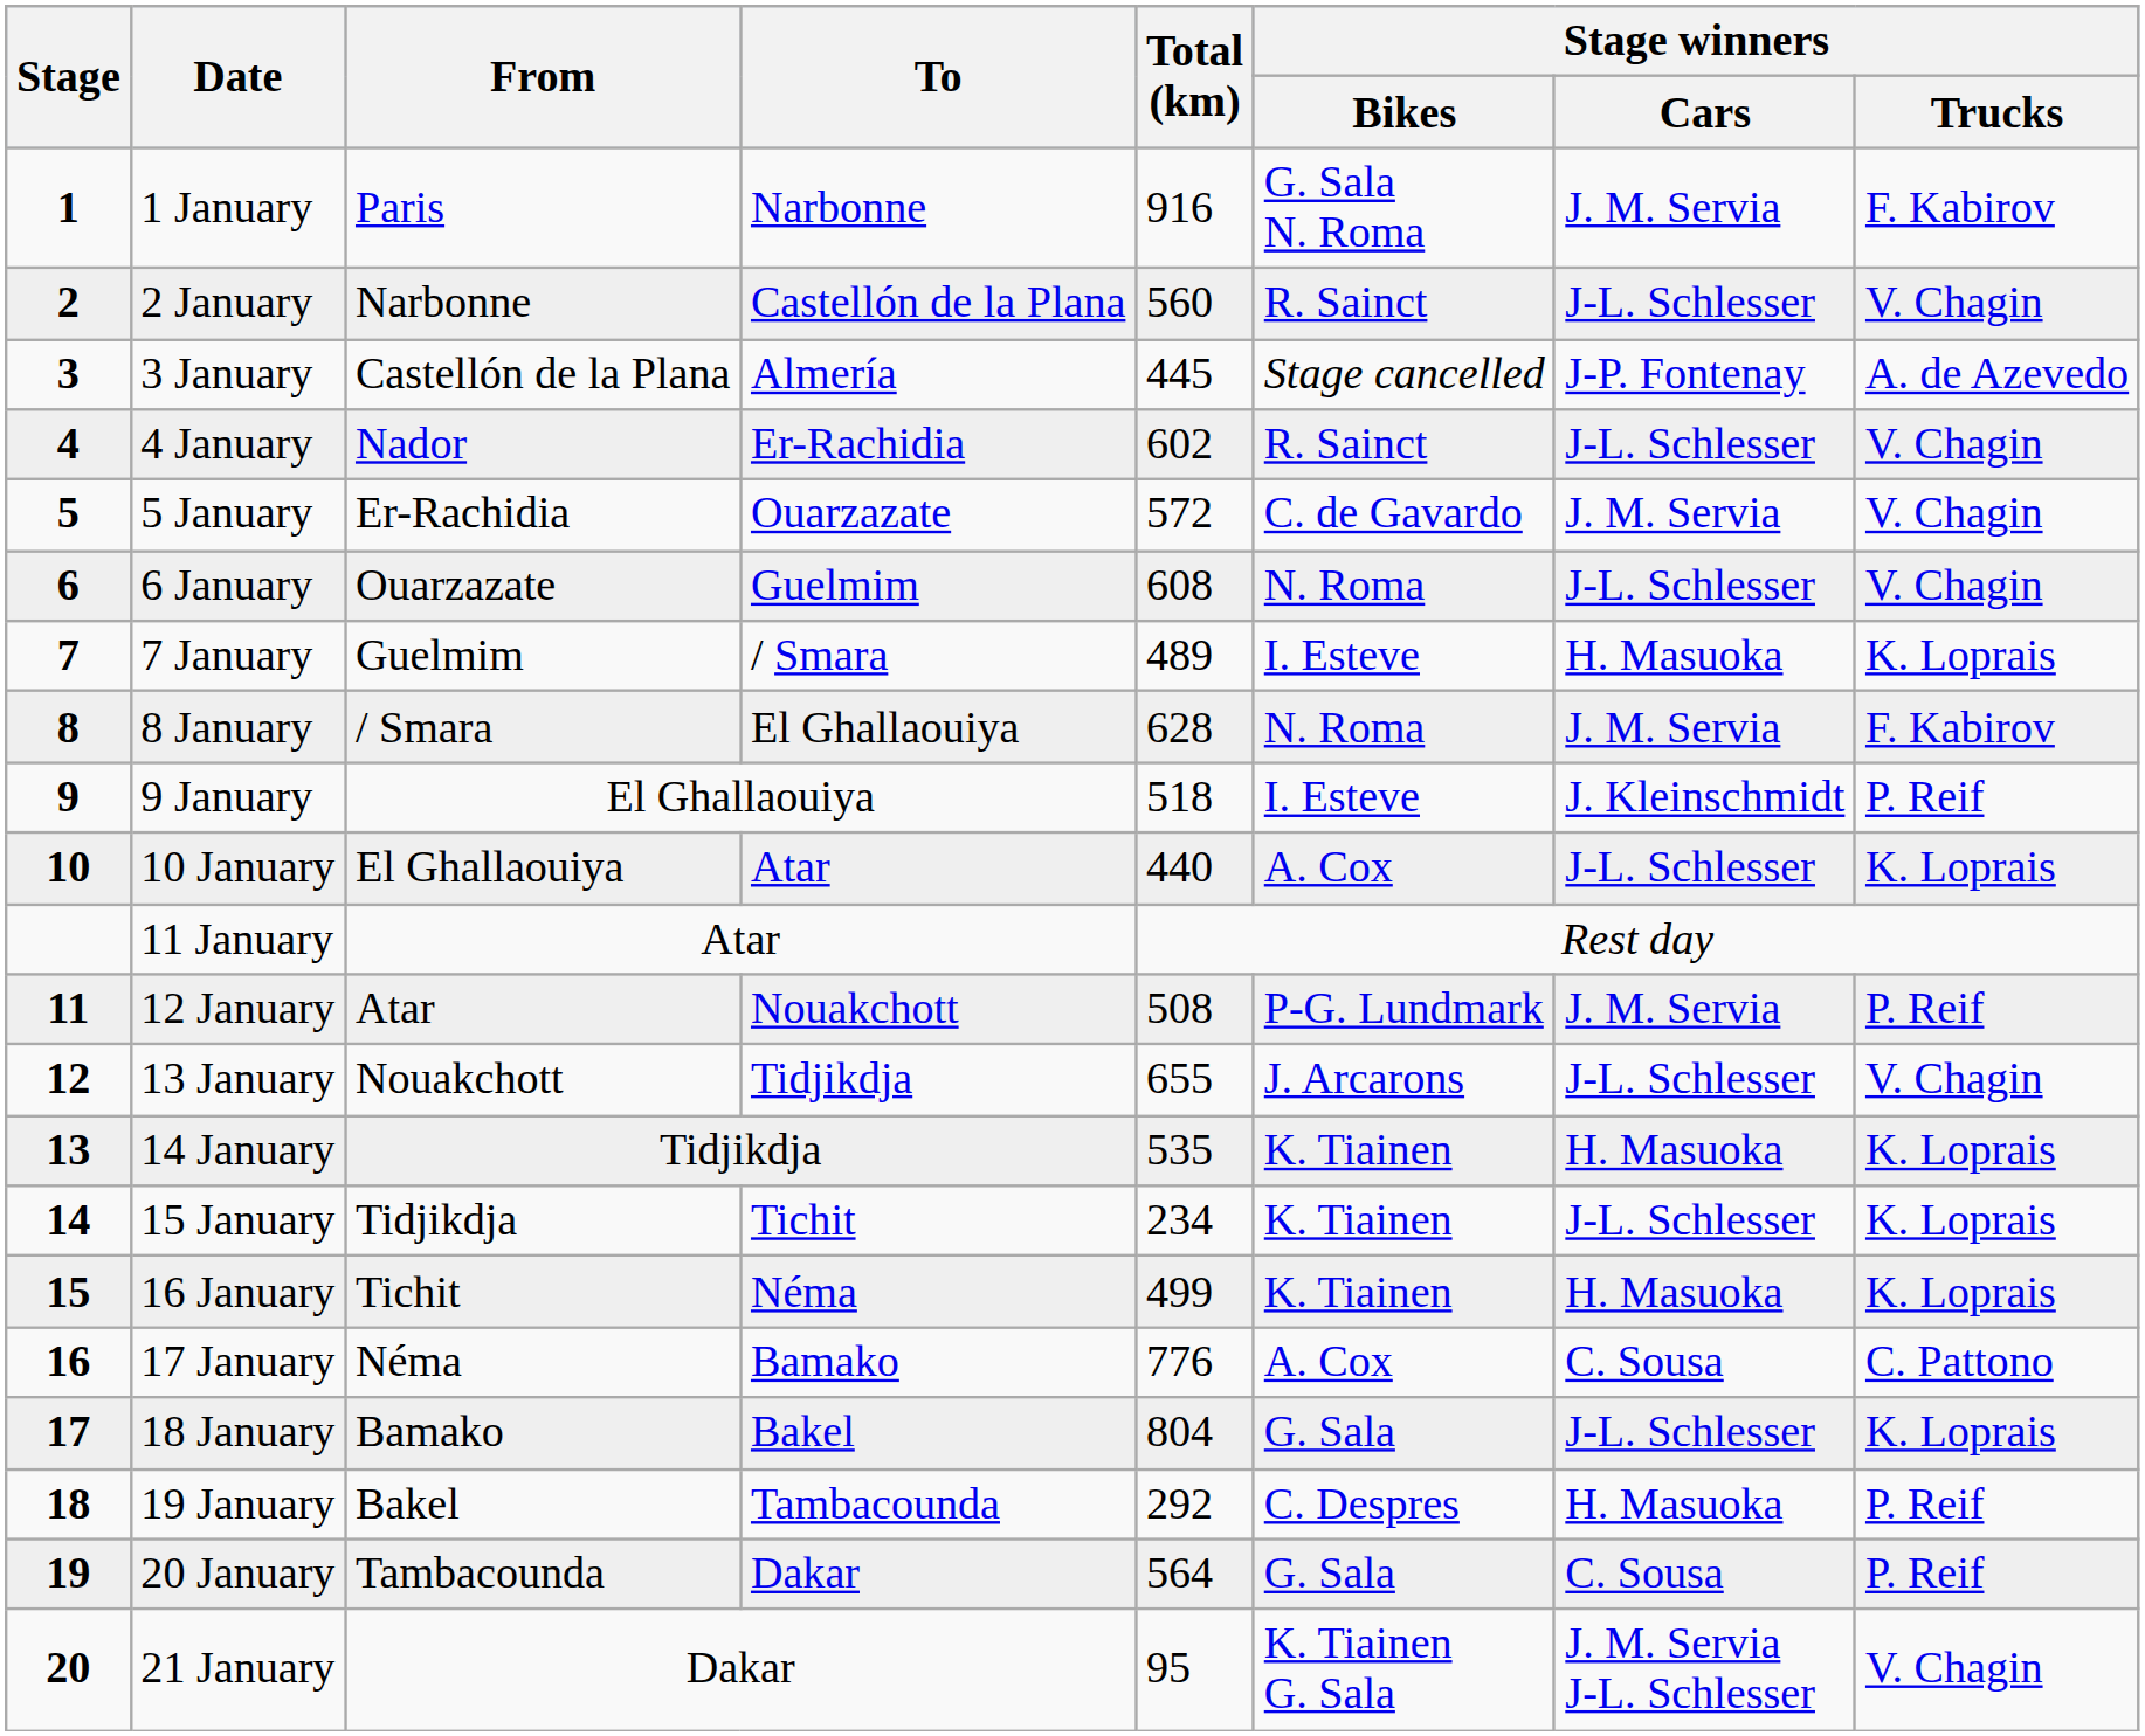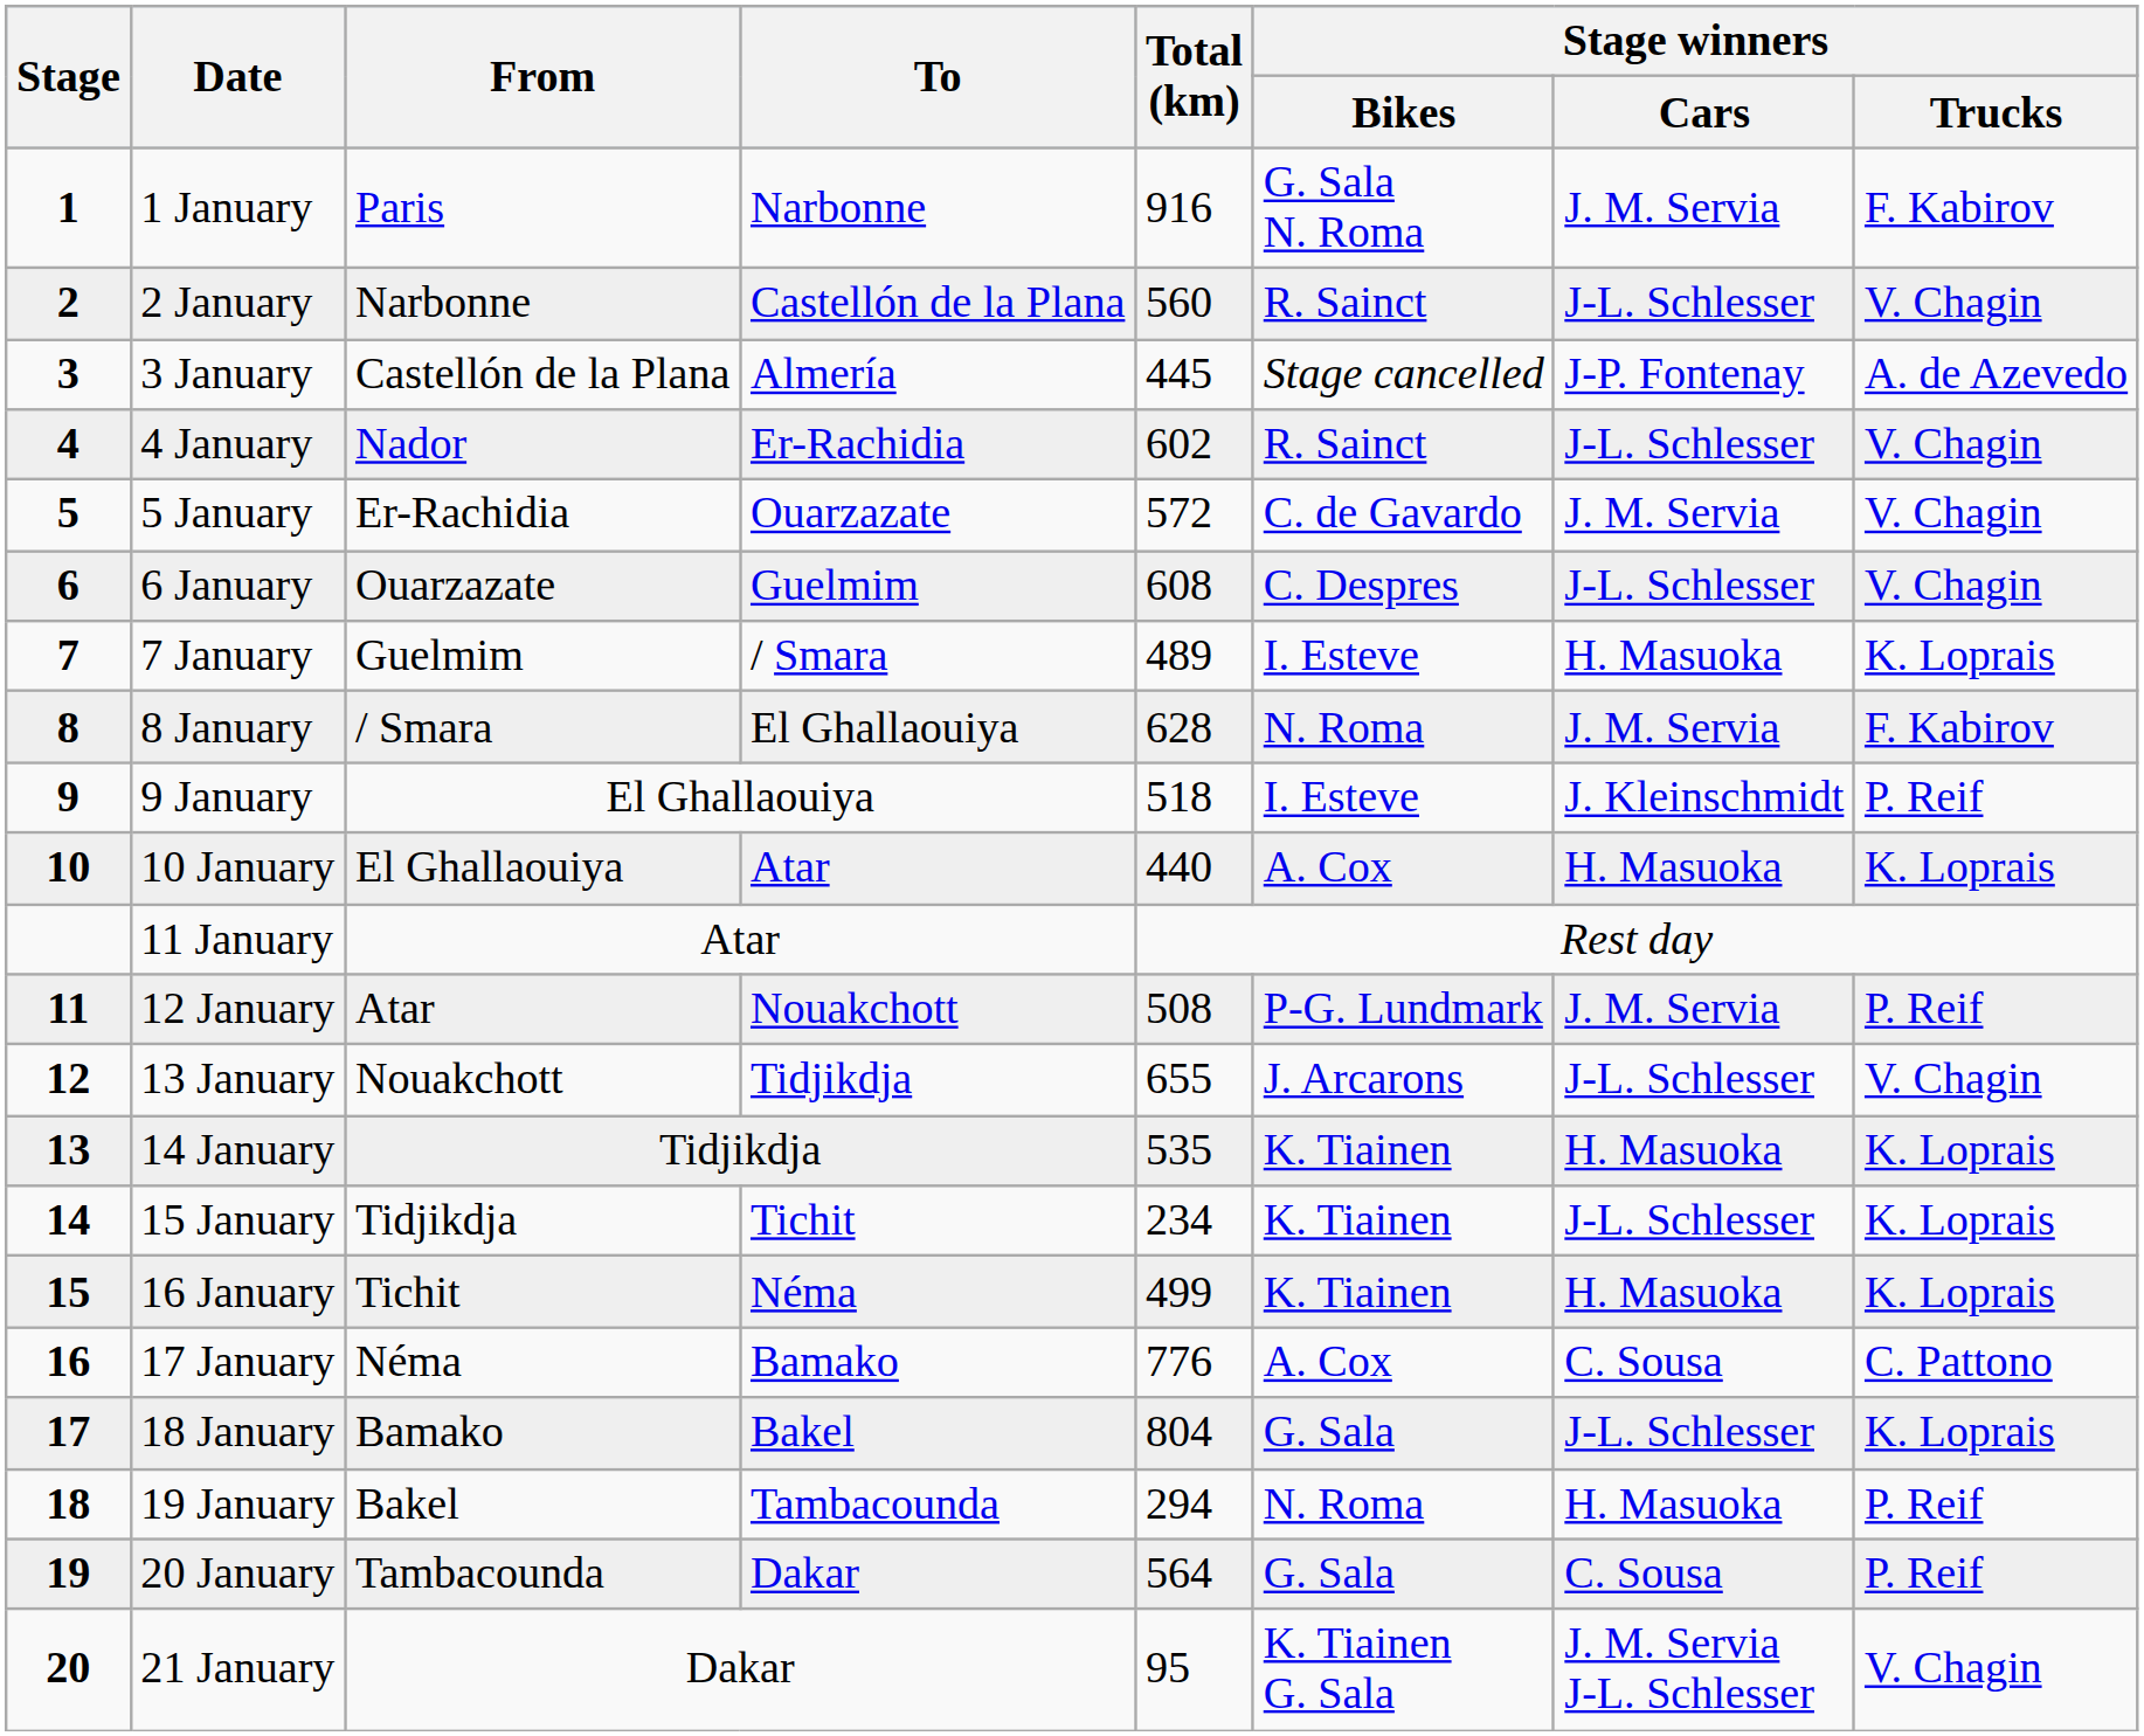6 January | Stage winners / Bikes: N. Roma -> C. Despres
10 January | Stage winners / Cars: J-L. Schlesser -> H. Masuoka
19 January | Total (km): 292 -> 294
19 January | Stage winners / Bikes: C. Despres -> N. Roma
